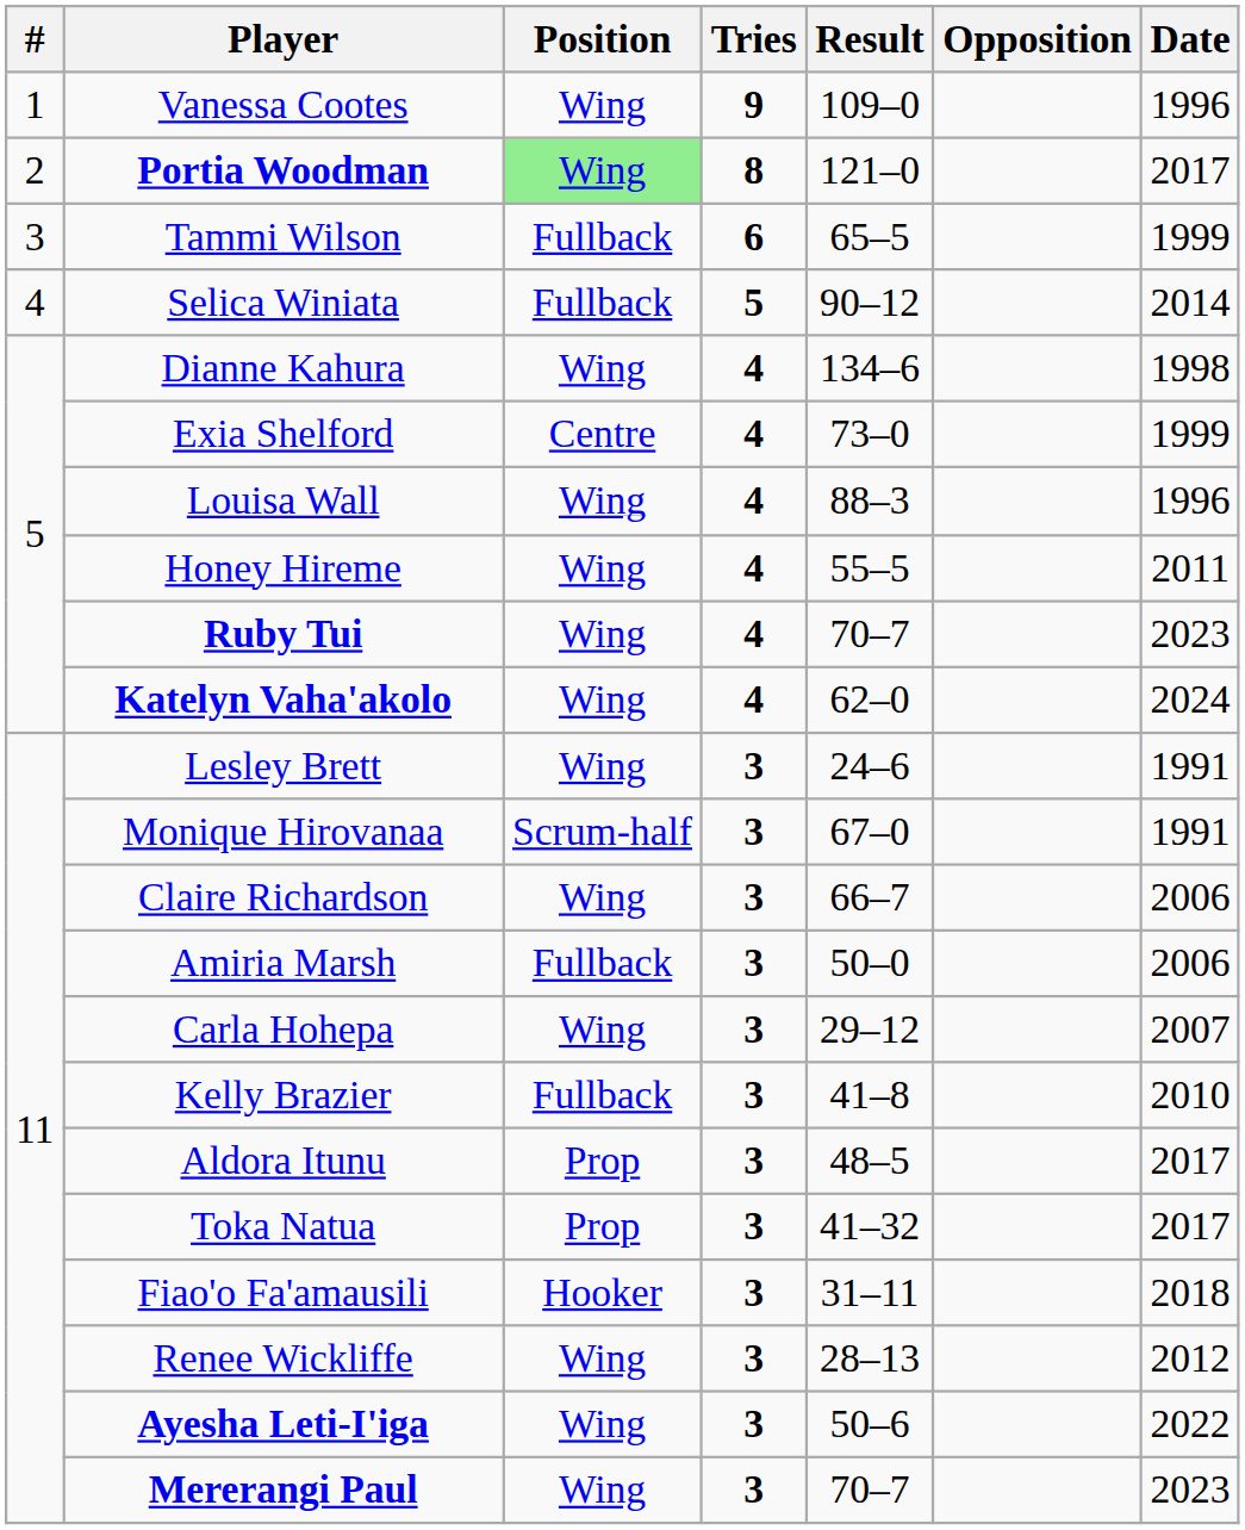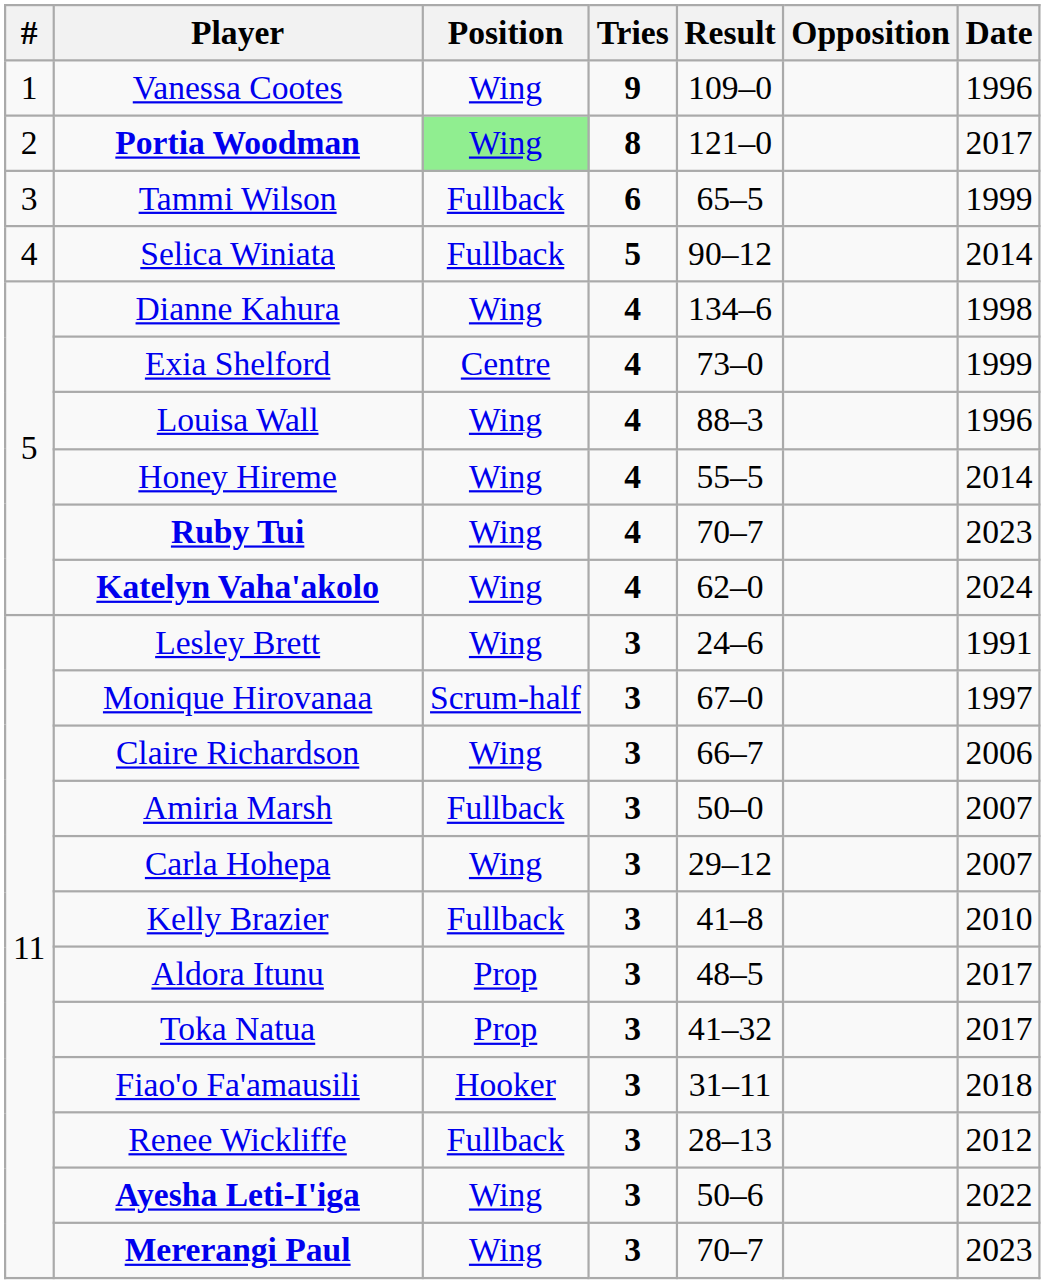Honey Hireme | Date: 2011 -> 2014
Monique Hirovanaa | Date: 1991 -> 1997
Amiria Marsh | Date: 2006 -> 2007
Renee Wickliffe | Position: Wing -> Fullback
